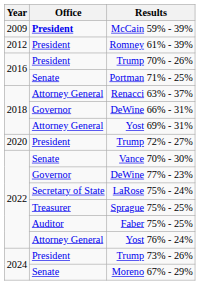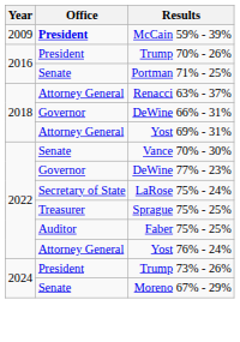- row: 2012 | President | Romney 61% - 39%
- row: 2020 | President | Trump 72% - 27%
